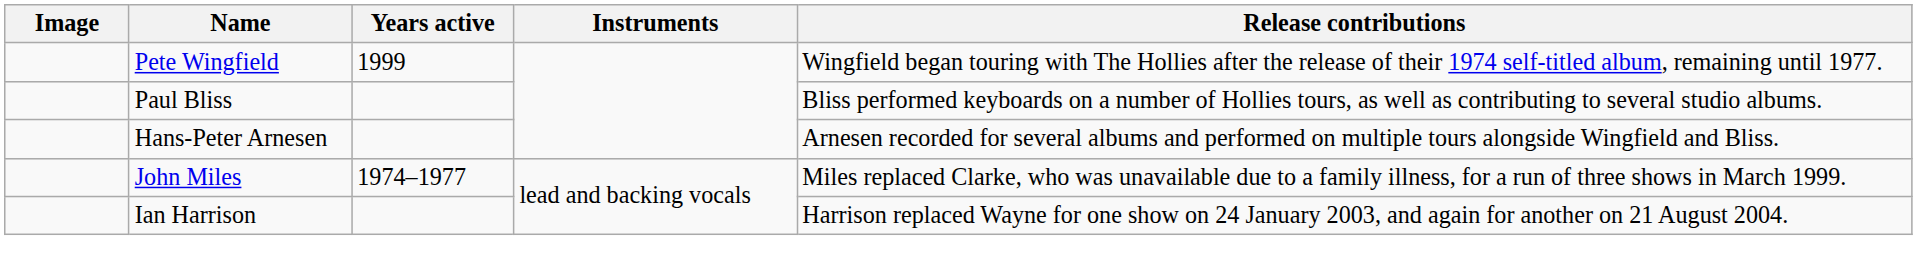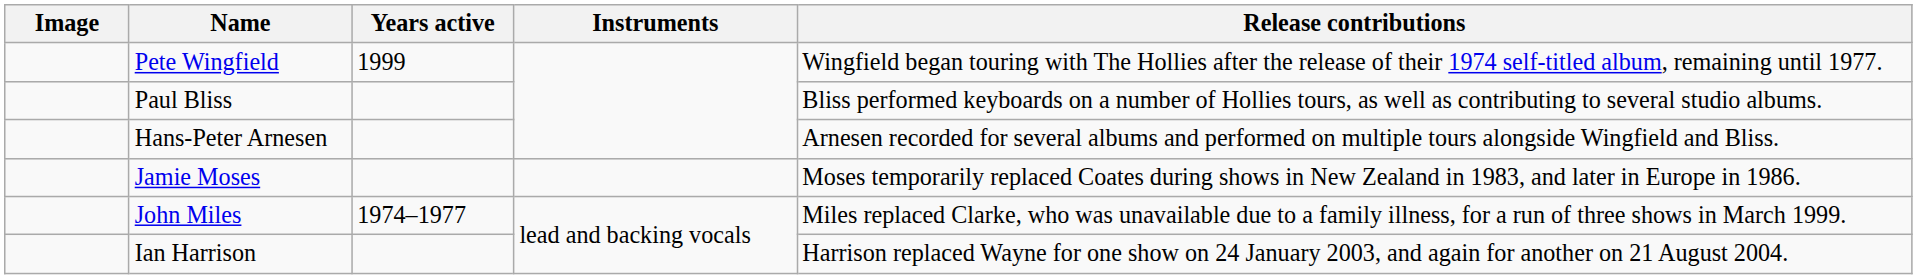+ row: Jamie Moses | Moses temporarily replaced Coates during shows in New Zealand in 1983, and later in Europe in 1986.
